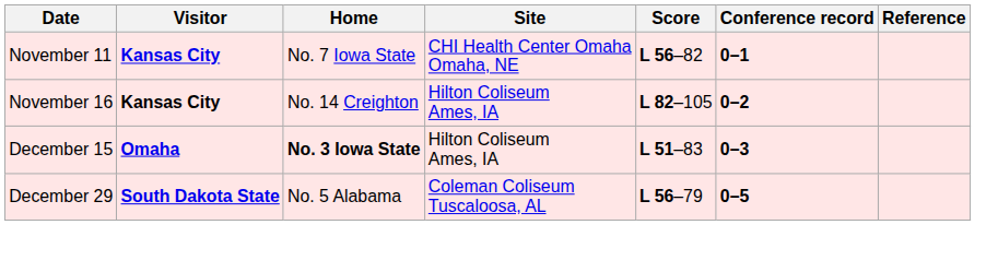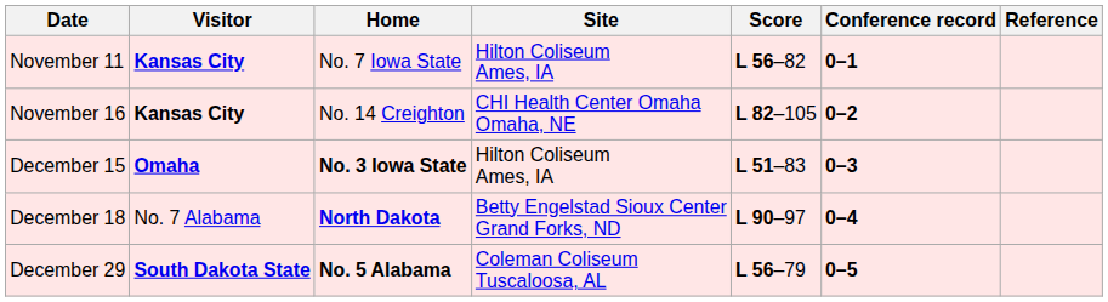November 11 | Site: CHI Health Center Omaha Omaha, NE -> Hilton Coliseum Ames, IA
November 16 | Site: Hilton Coliseum Ames, IA -> CHI Health Center Omaha Omaha, NE
+ row: December 18 | No. 7 Alabama | North Dakota | Betty Engelstad Sioux Center Grand Forks, ND | L 90–97 | 0–4
December 29 | Home: normal -> bold
